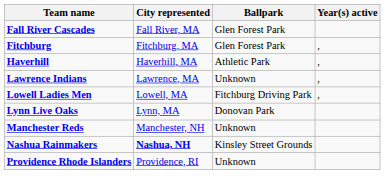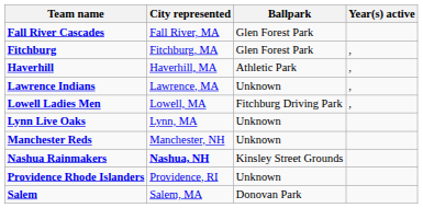Lynn Live Oaks | Ballpark: Donovan Park -> Unknown
+ row: Salem | Salem, MA | Donovan Park
